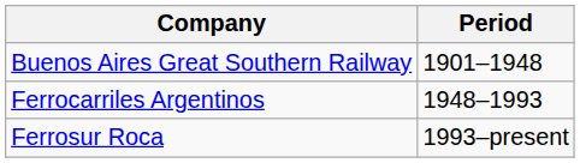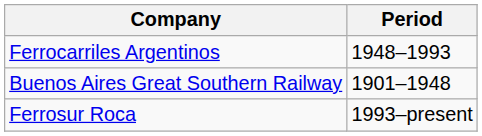rows swapped: Buenos Aires Great Southern Railway <-> Ferrocarriles Argentinos
